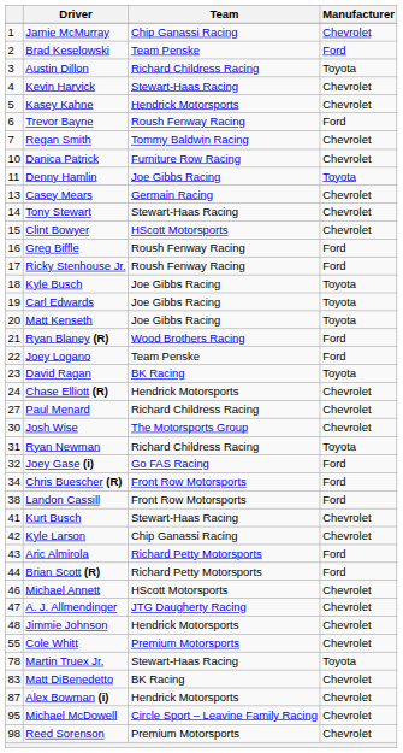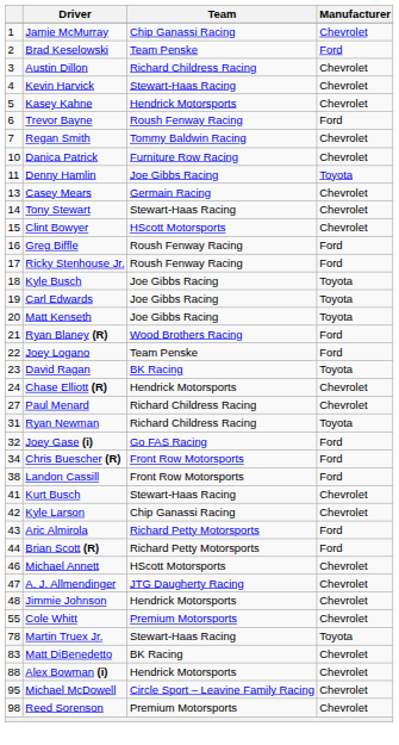Austin Dillon | Manufacturer: Toyota -> Chevrolet
- row: 30 | Josh Wise | The Motorsports Group | Chevrolet
Alex Bowman (i) | column 1: 87 -> 88
